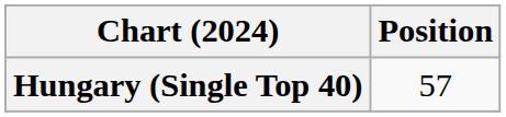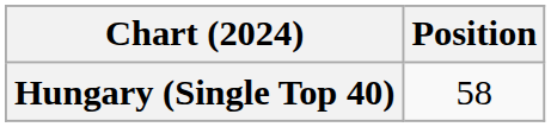Hungary (Single Top 40) | Position: 57 -> 58
